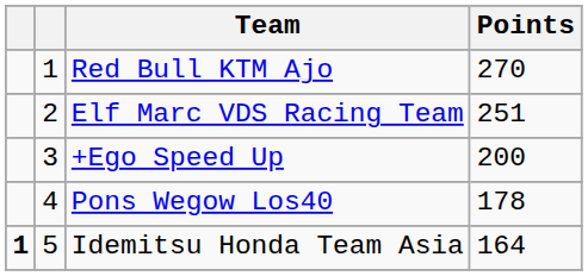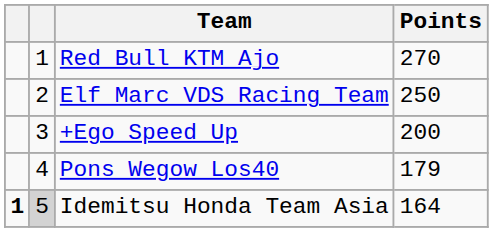Elf Marc VDS Racing Team | Points: 251 -> 250
Pons Wegow Los40 | Points: 178 -> 179
Idemitsu Honda Team Asia | column 2: no background -> lightgrey background
